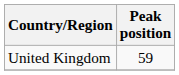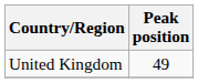United Kingdom | Peak position: 59 -> 49
